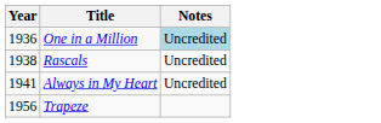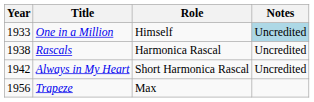+ column: Role | Himself | Harmonica Rascal | Short Harmonica Rascal | Max
One in a Million | Year: 1936 -> 1933
Always in My Heart | Year: 1941 -> 1942
